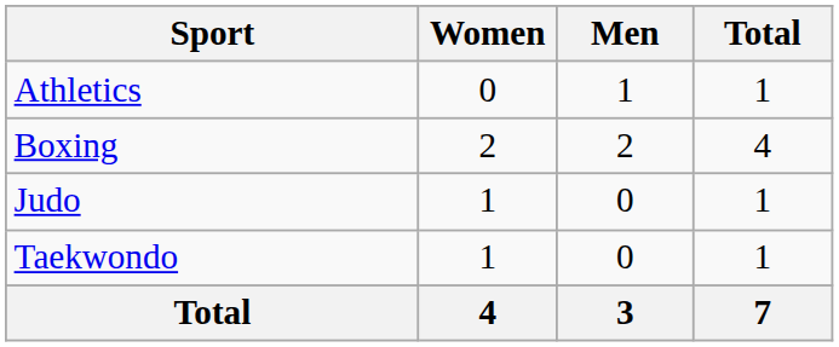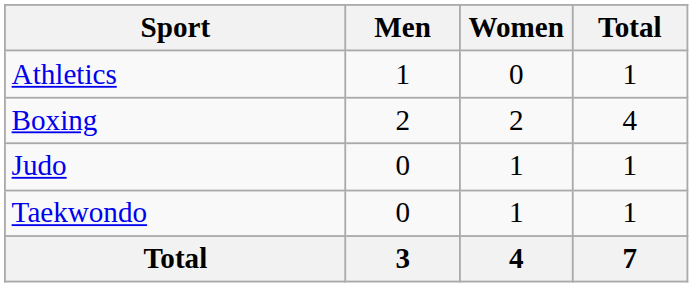columns swapped: Men <-> Women
